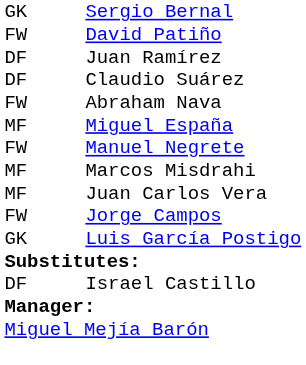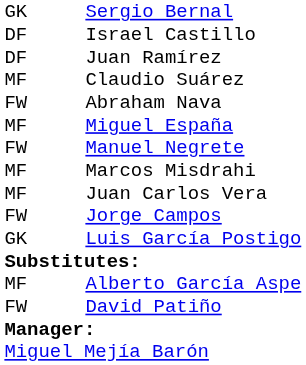rows swapped: Israel Castillo <-> David Patiño
Claudio Suárez | column 1: DF -> MF
+ row: MF | Alberto García Aspe
